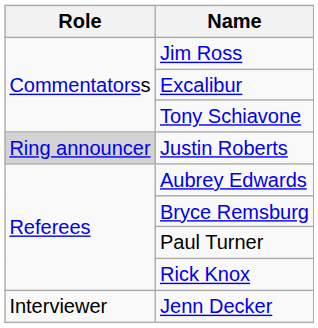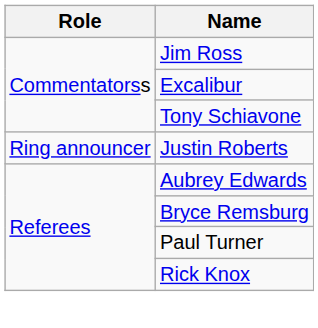Justin Roberts | Role: lightgrey background -> no background
- row: Interviewer | Jenn Decker
